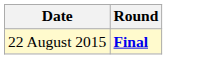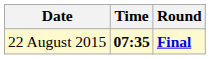+ column: Time | 07:35
